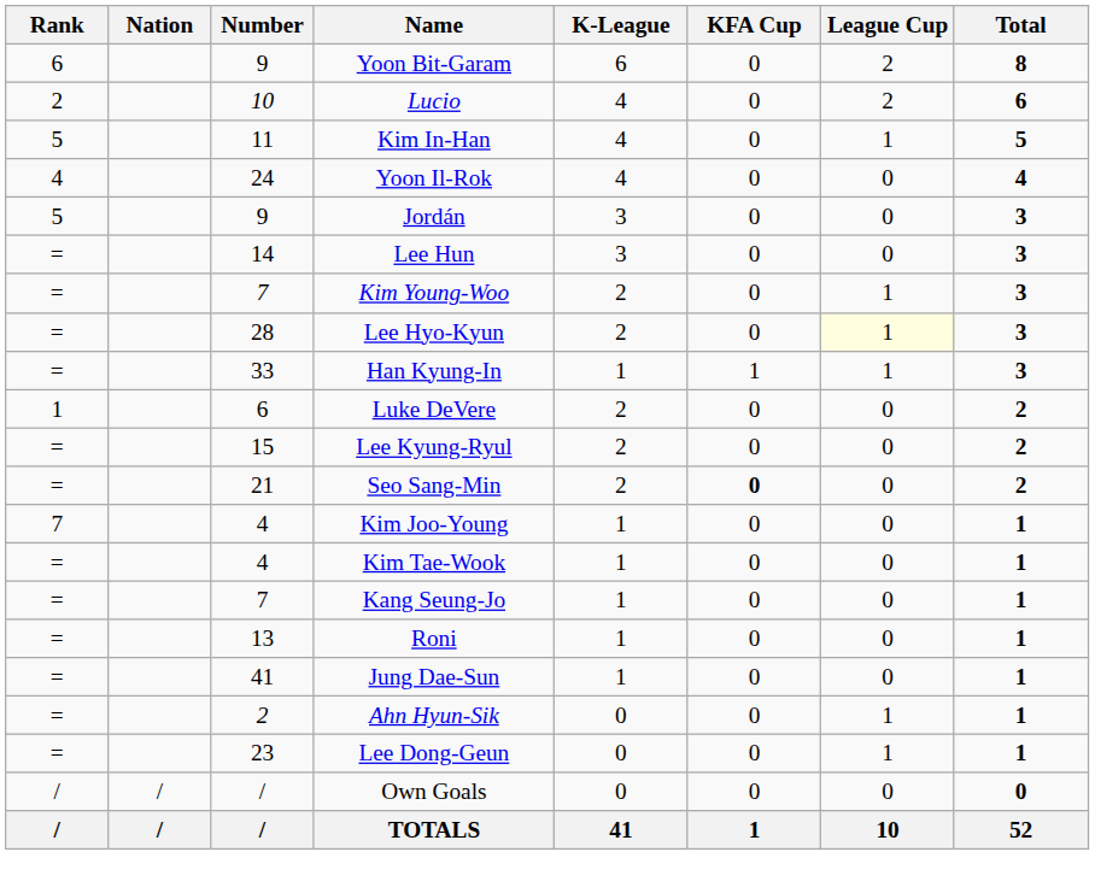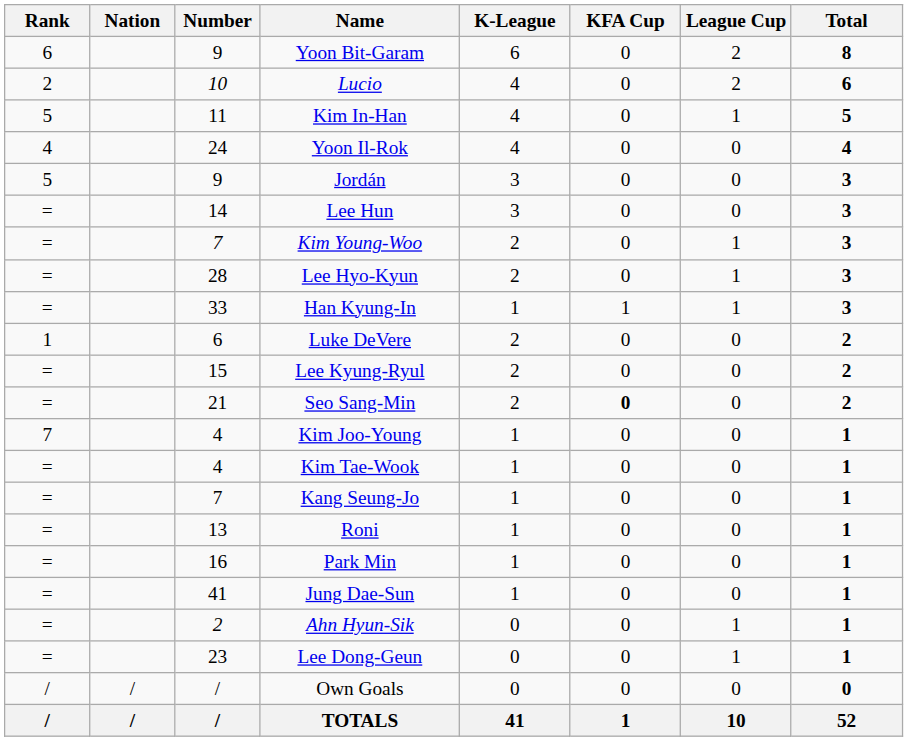Lee Hyo-Kyun | League Cup: lightyellow background -> no background
+ row: = | 16 | Park Min | 1 | 0 | 0 | 1
